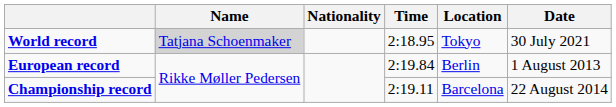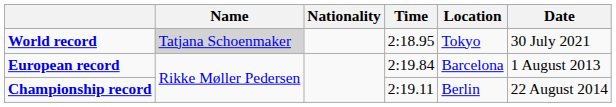European record | Location: Berlin -> Barcelona
Championship record | Location: Barcelona -> Berlin
